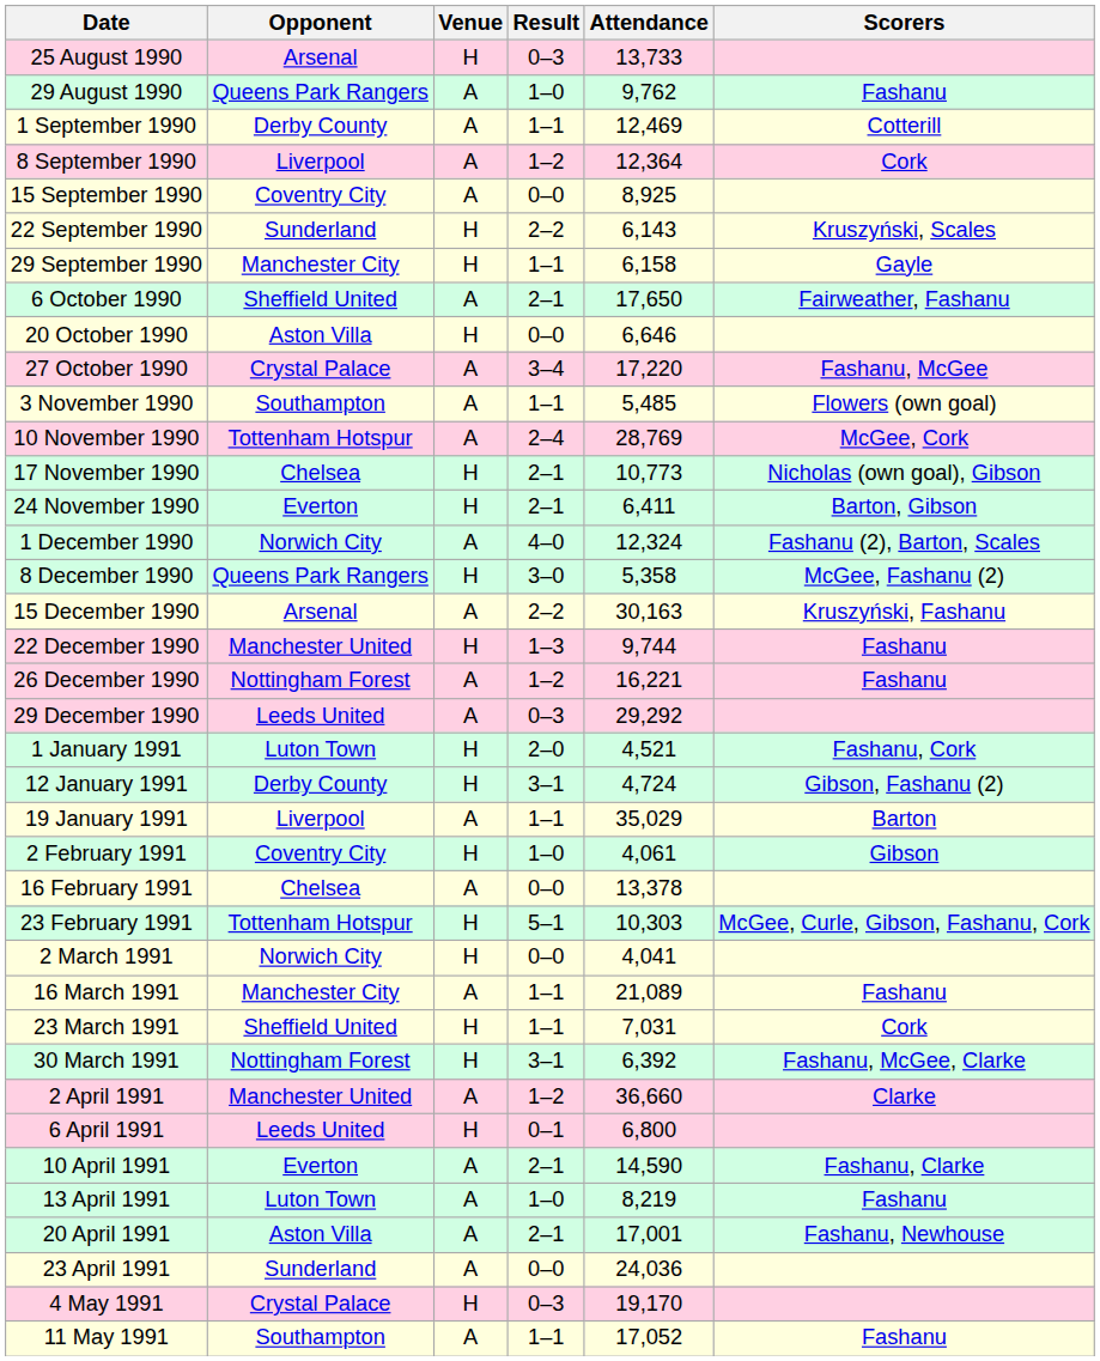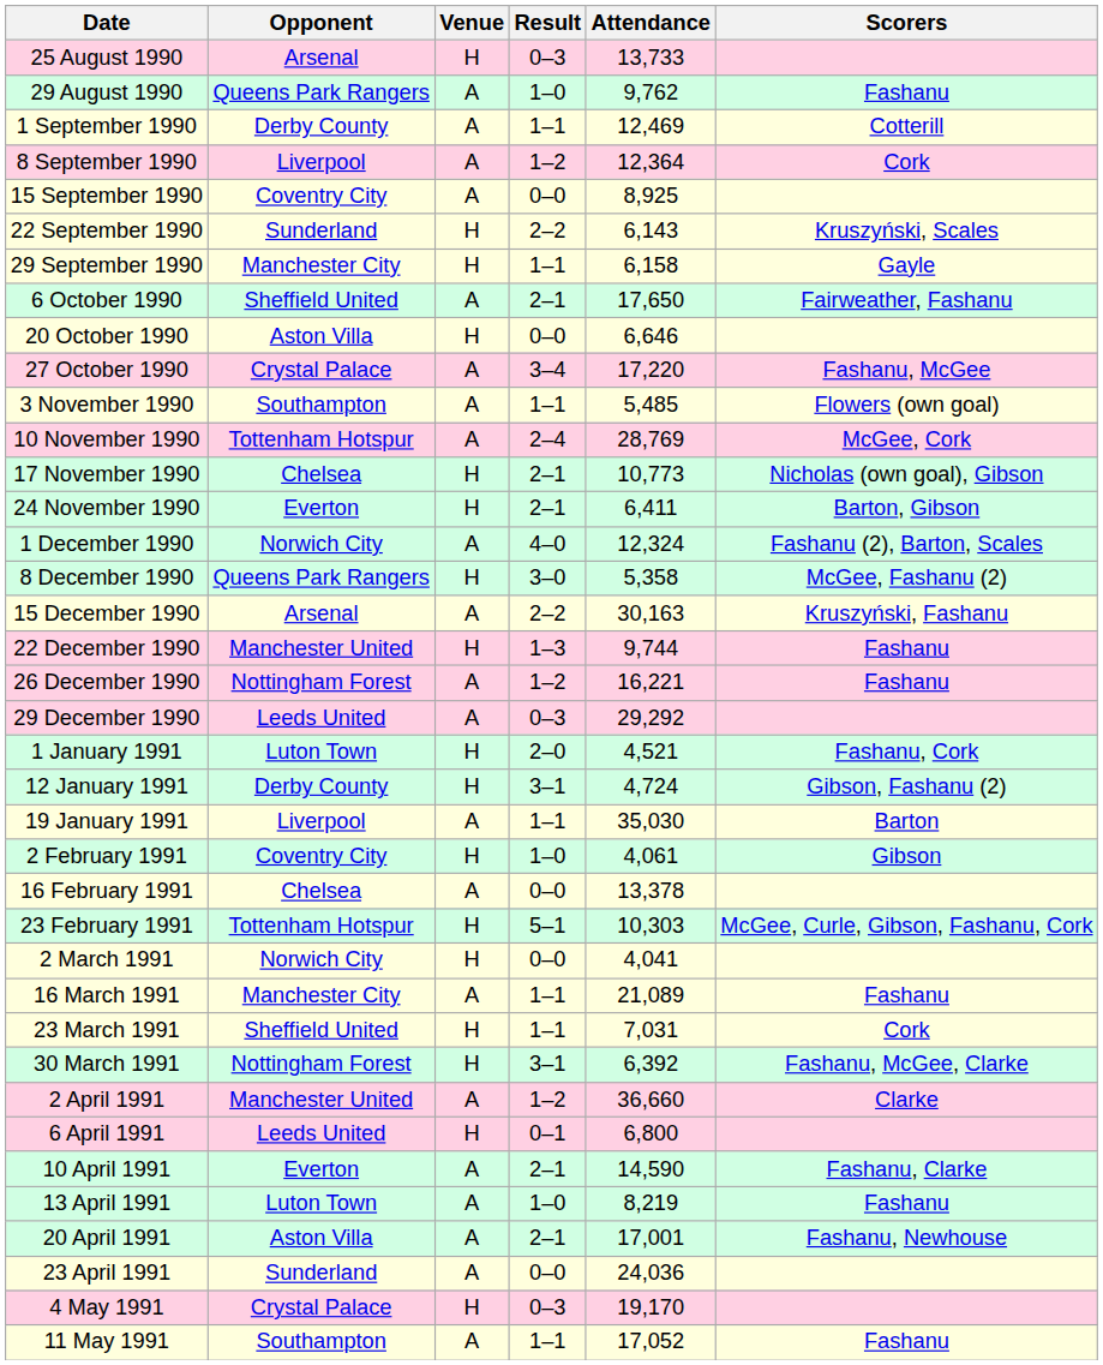19 January 1991 | Attendance: 35,029 -> 35,030
